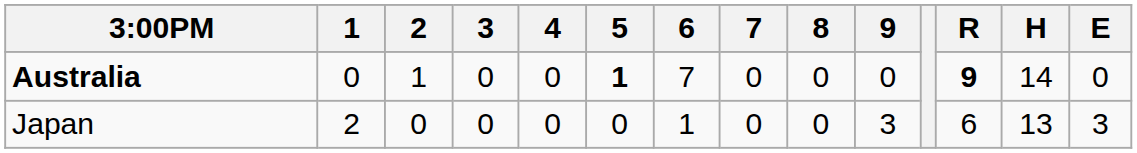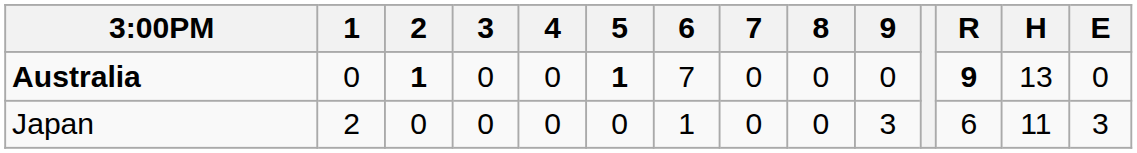Australia | 2: normal -> bold
Australia | H: 14 -> 13
Japan | H: 13 -> 11
